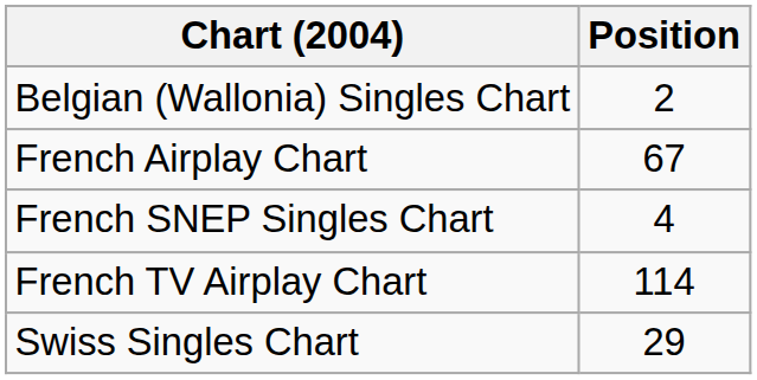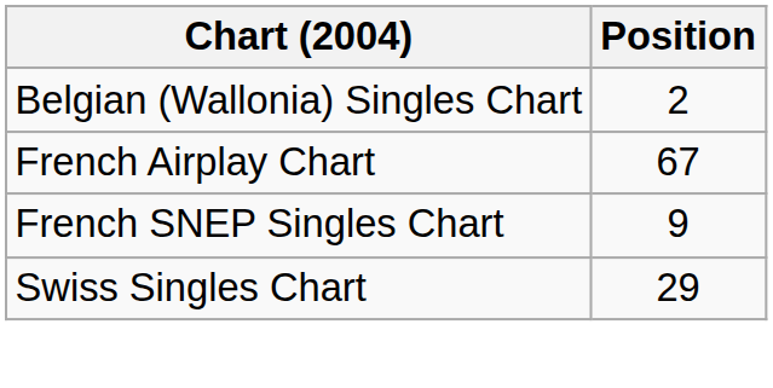French SNEP Singles Chart | Position: 4 -> 9
- row: French TV Airplay Chart | 114
